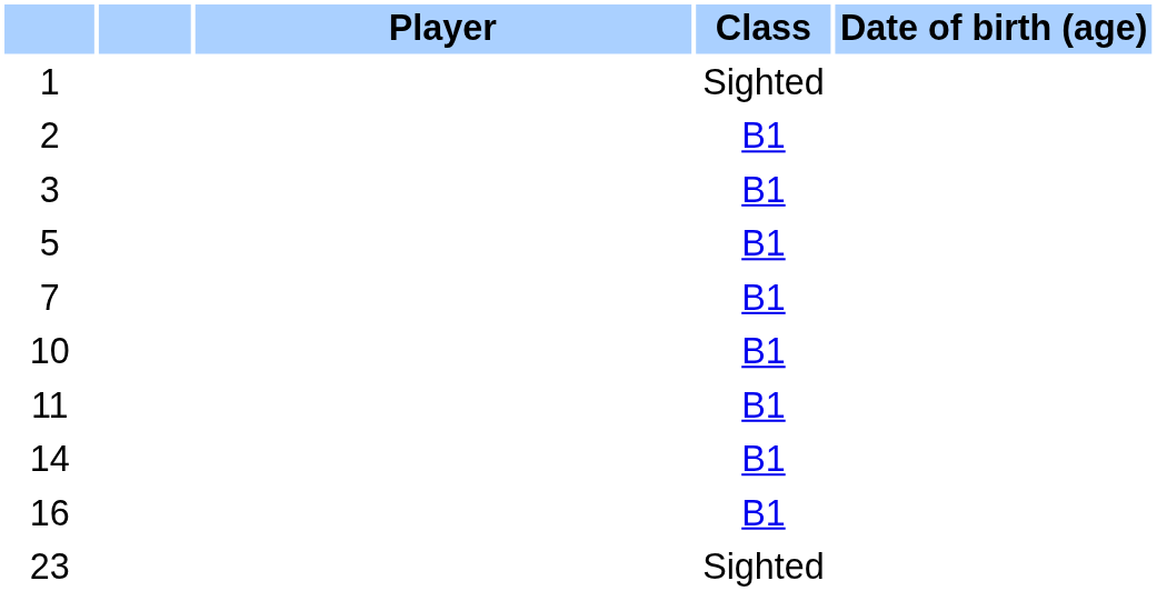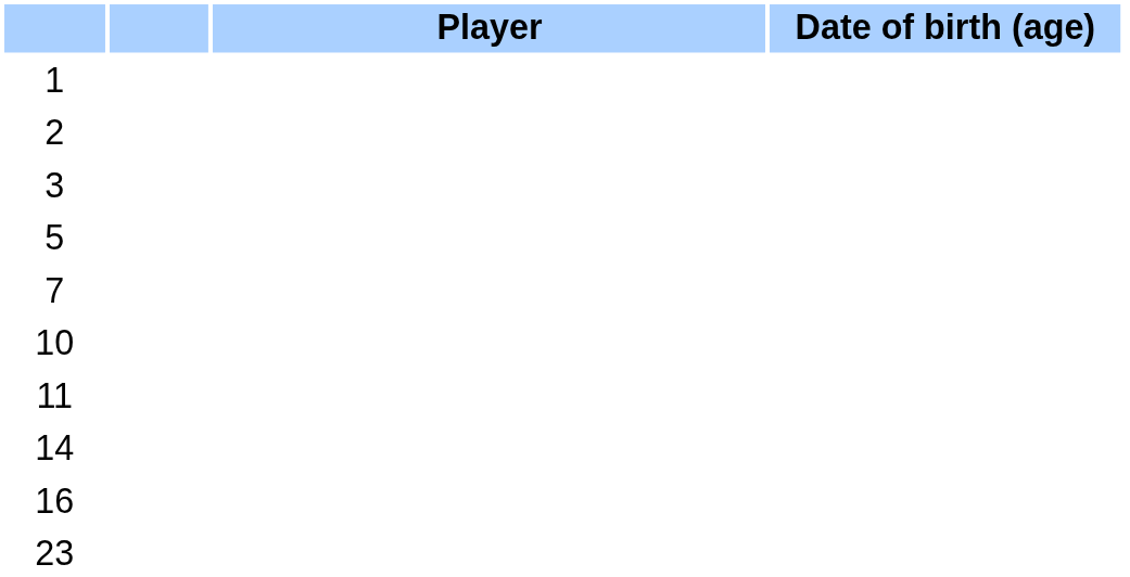- column: Class | Sighted | B1 | B1 | B1 | B1 | B1 | B1 | B1 | B1 | Sighted
